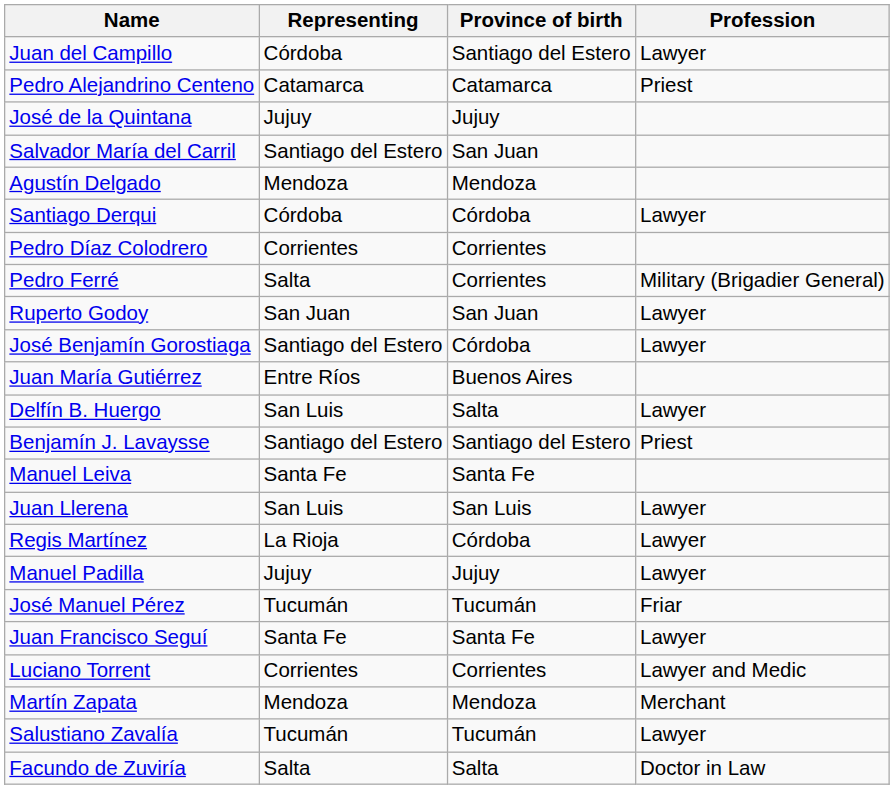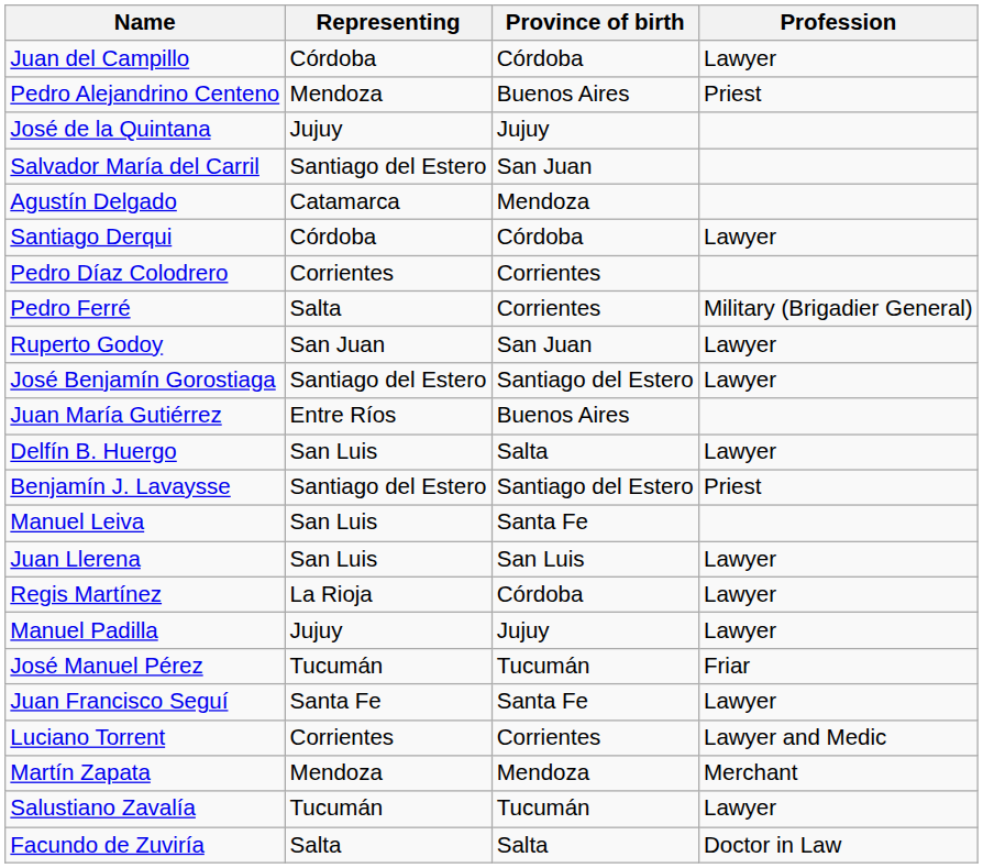Juan del Campillo | Province of birth: Santiago del Estero -> Córdoba
Pedro Alejandrino Centeno | Representing: Catamarca -> Mendoza
Pedro Alejandrino Centeno | Province of birth: Catamarca -> Buenos Aires
Agustín Delgado | Representing: Mendoza -> Catamarca
José Benjamín Gorostiaga | Province of birth: Córdoba -> Santiago del Estero
Manuel Leiva | Representing: Santa Fe -> San Luis
